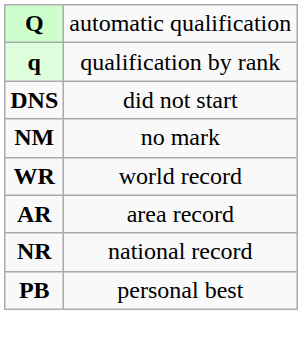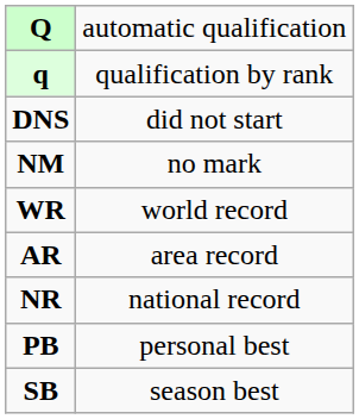+ row: SB | season best
